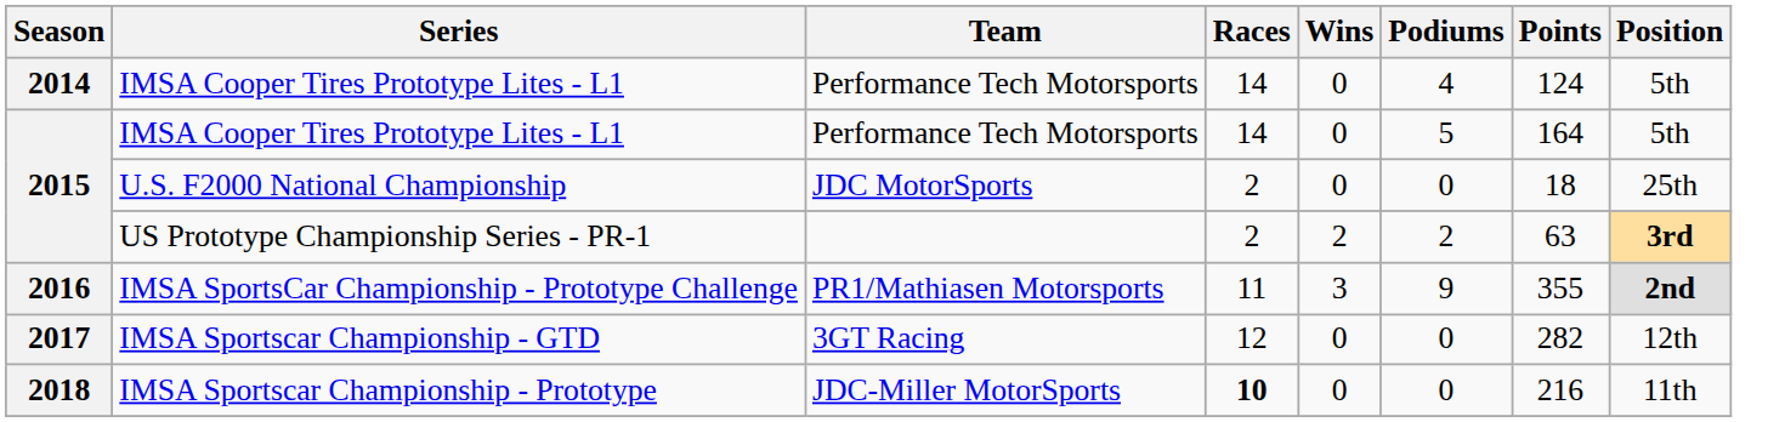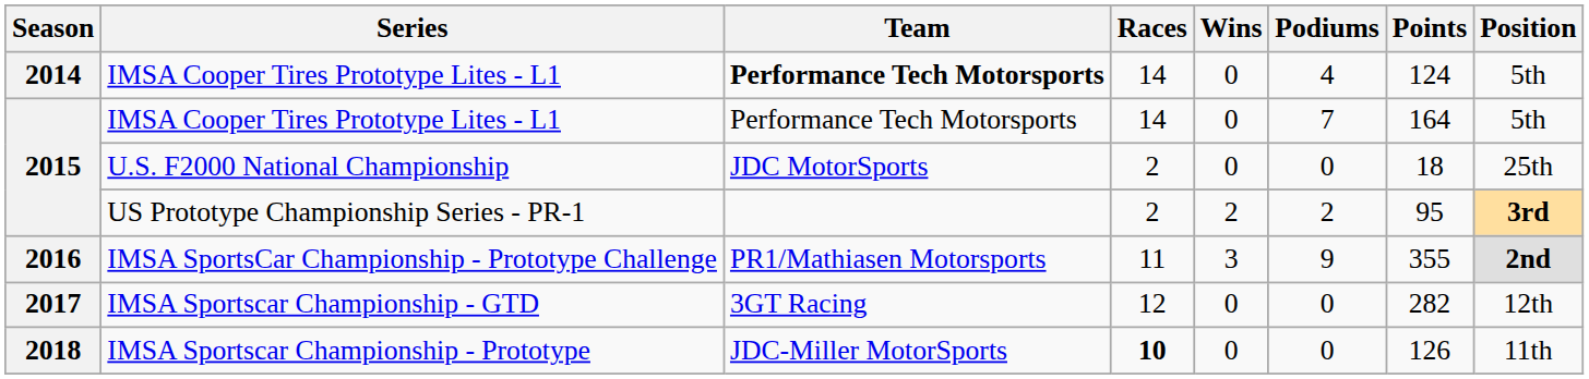2014 / IMSA Cooper Tires Prototype Lites - L1 | Team: normal -> bold
2015 / IMSA Cooper Tires Prototype Lites - L1 | Podiums: 5 -> 7
US Prototype Championship Series - PR-1 | Points: 63 -> 95
IMSA Sportscar Championship - Prototype | Points: 216 -> 126
